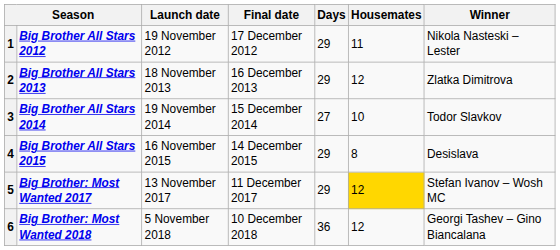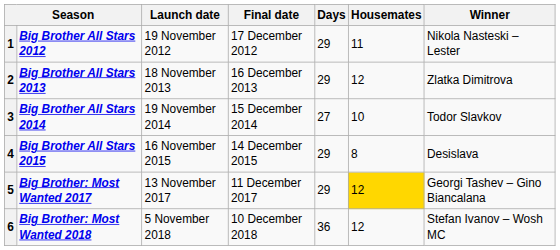5 | Winner: Stefan Ivanov – Wosh MC -> Georgi Tashev – Gino Biancalana
6 | Winner: Georgi Tashev – Gino Biancalana -> Stefan Ivanov – Wosh MC
